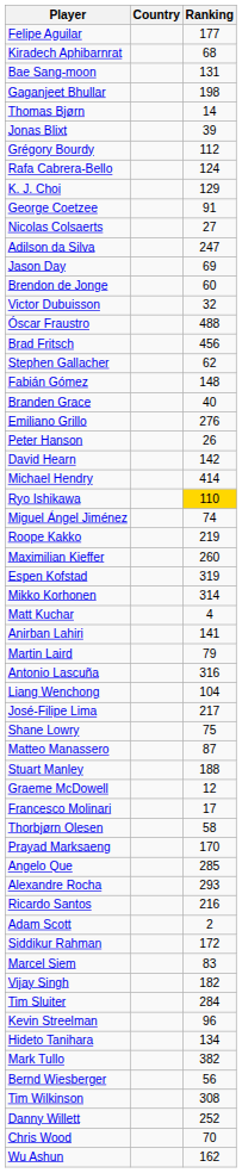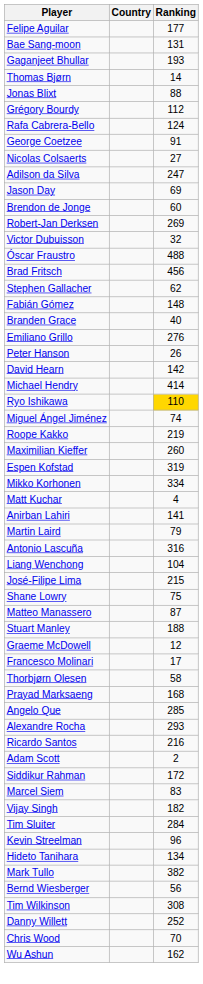- row: Kiradech Aphibarnrat | 68
Gaganjeet Bhullar | Ranking: 198 -> 193
Jonas Blixt | Ranking: 39 -> 88
- row: K. J. Choi | 129
+ row: Robert-Jan Derksen | 269
Mikko Korhonen | Ranking: 314 -> 334
José-Filipe Lima | Ranking: 217 -> 215
Prayad Marksaeng | Ranking: 170 -> 168
